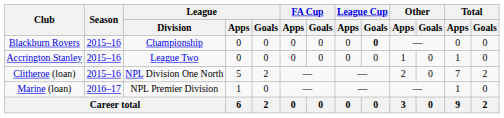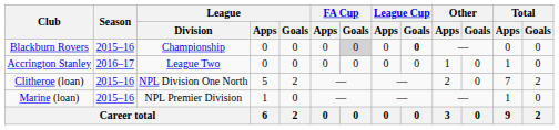Blackburn Rovers | FA Cup / Goals: no background -> lightgrey background
Accrington Stanley | Season: 2015–16 -> 2016–17
Marine (loan) | Season: 2016–17 -> 2015–16
